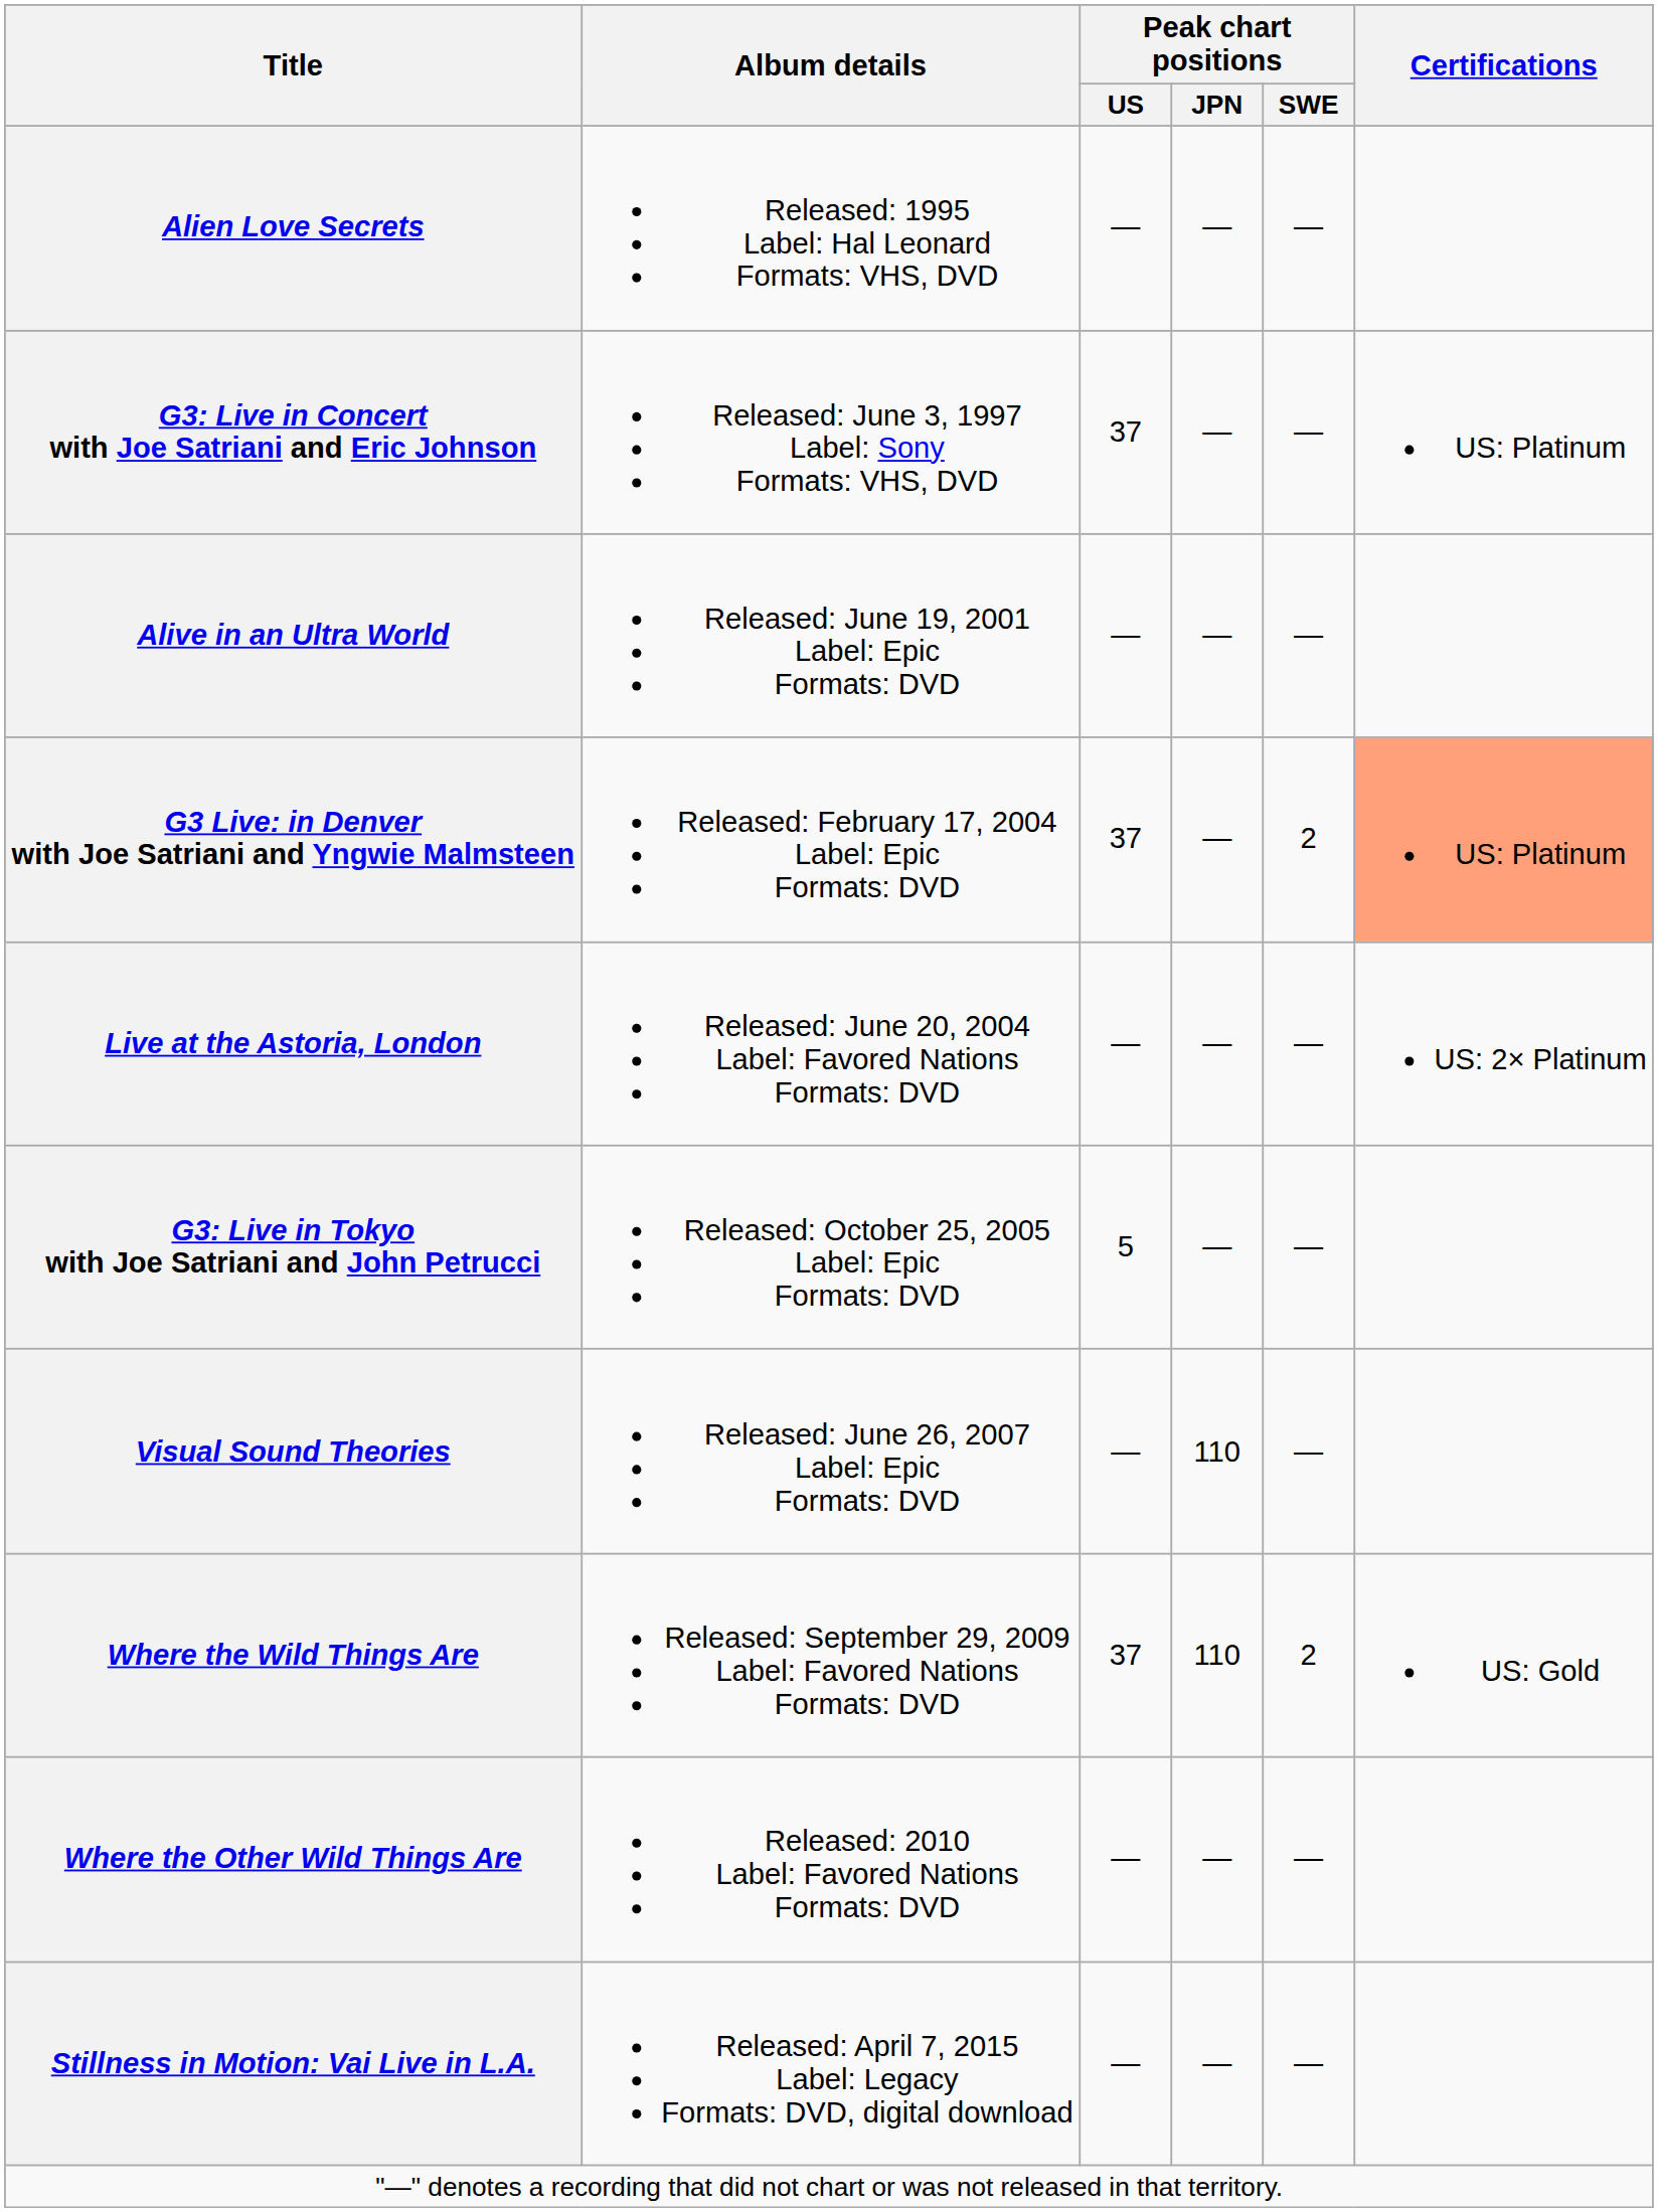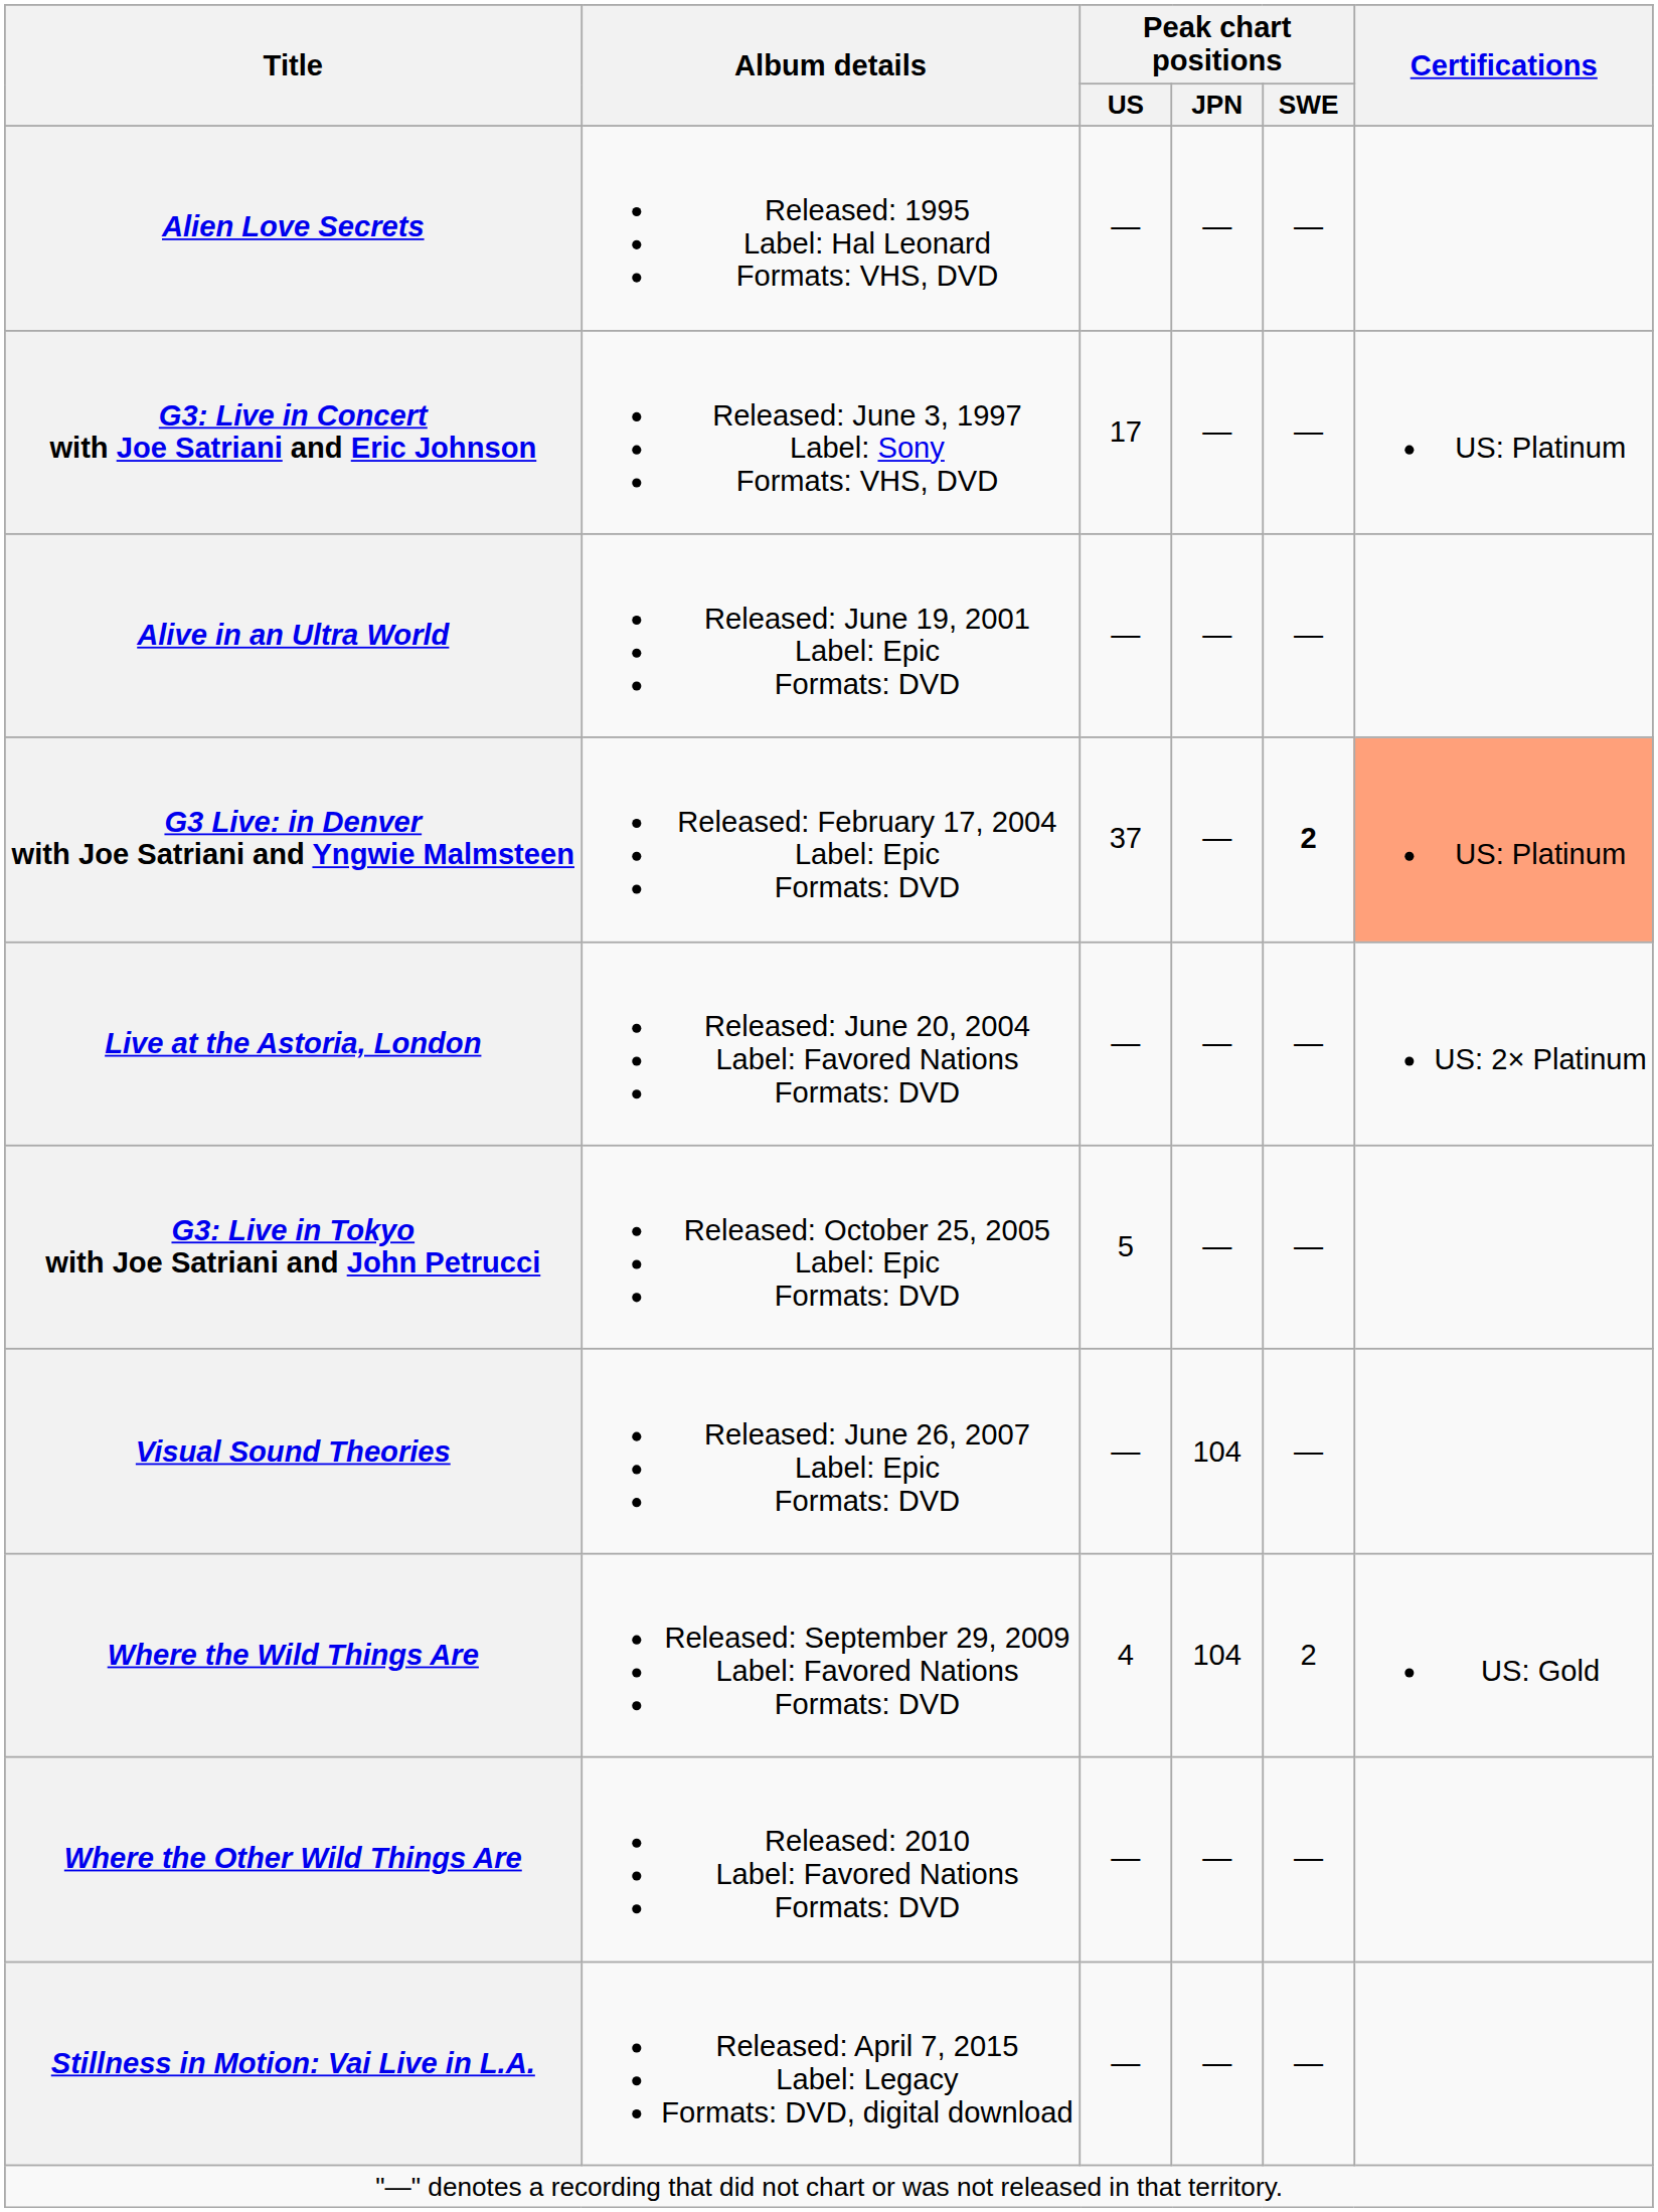G3: Live in Concert with Joe Satriani and Eric Johnson | Peak chart positions / US: 37 -> 17
G3 Live: in Denver with Joe Satriani and Yngwie Malmsteen | Peak chart positions / SWE: normal -> bold
Visual Sound Theories | Peak chart positions / JPN: 110 -> 104
Where the Wild Things Are | Peak chart positions / US: 37 -> 4
Where the Wild Things Are | Peak chart positions / JPN: 110 -> 104
